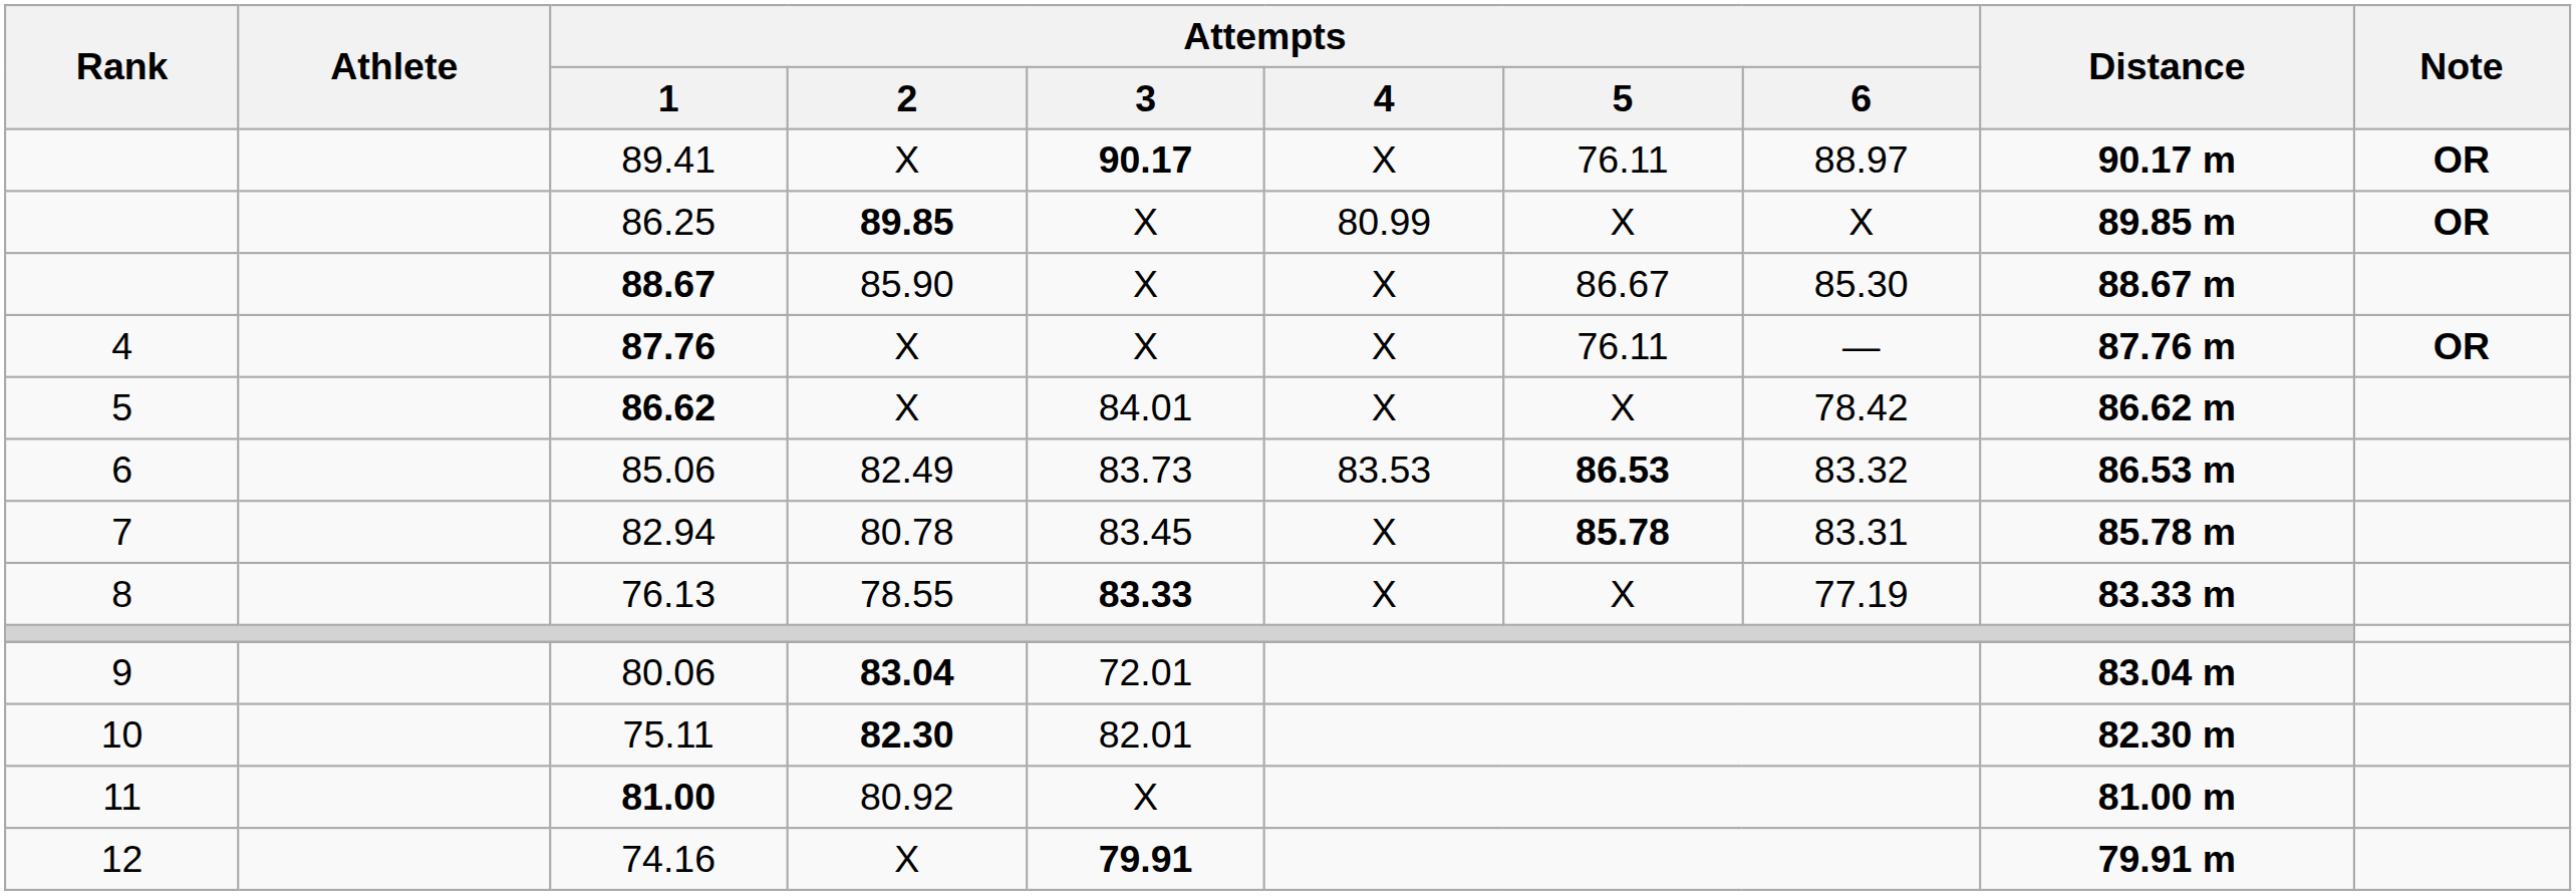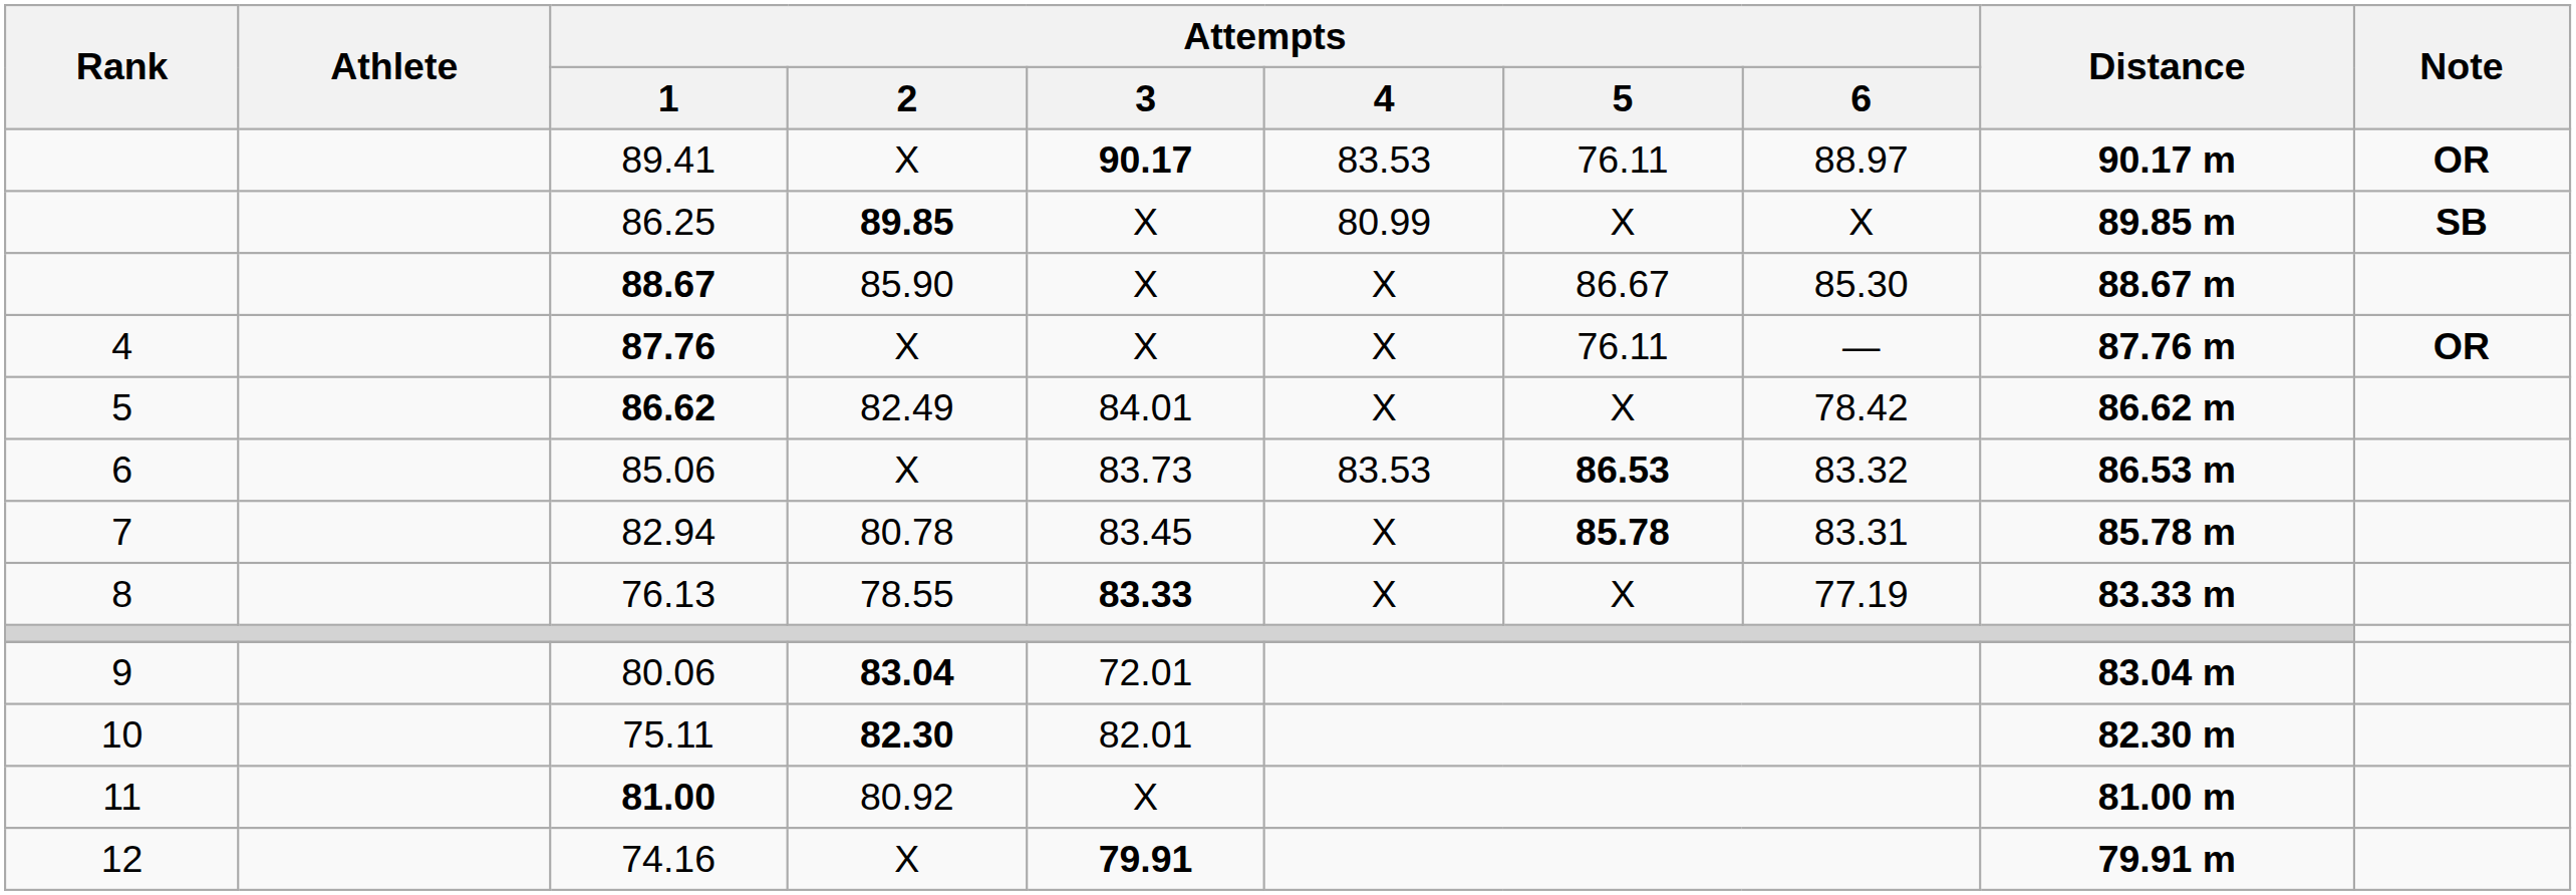89.41 | Attempts / 4: X -> 83.53
86.25 | Note: OR -> SB
86.62 | Attempts / 2: X -> 82.49
85.06 | Attempts / 2: 82.49 -> X
